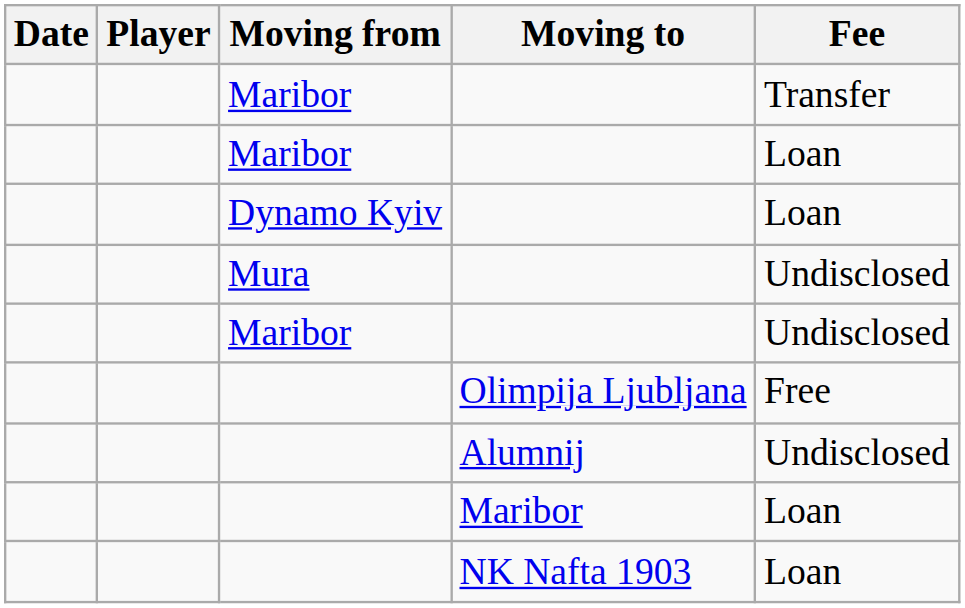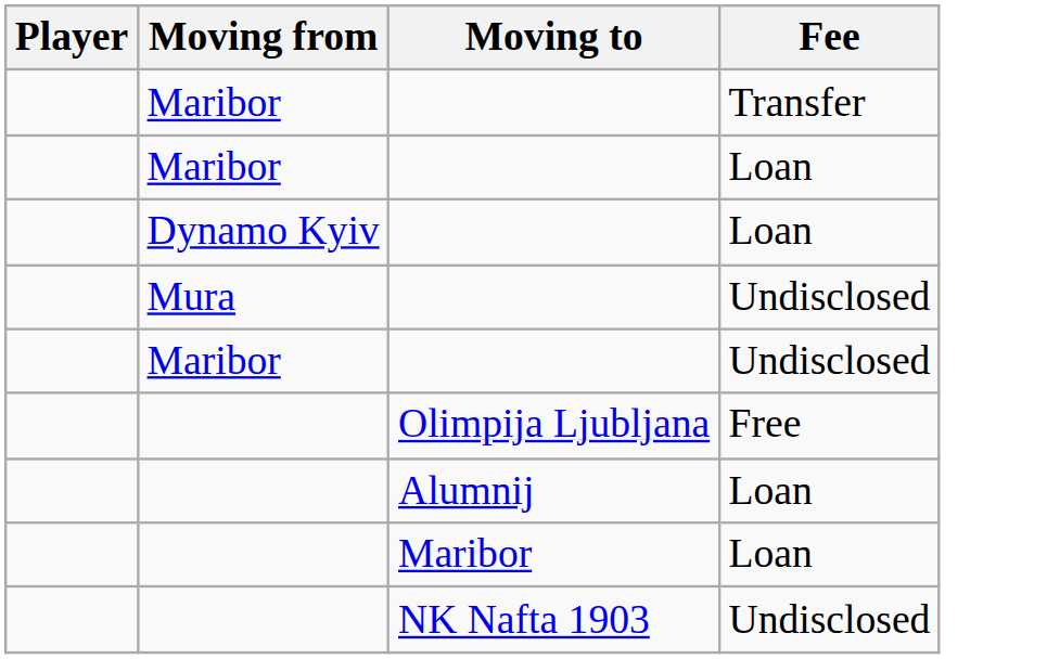- column: Date
Alumnij | Fee: Undisclosed -> Loan
NK Nafta 1903 | Fee: Loan -> Undisclosed
